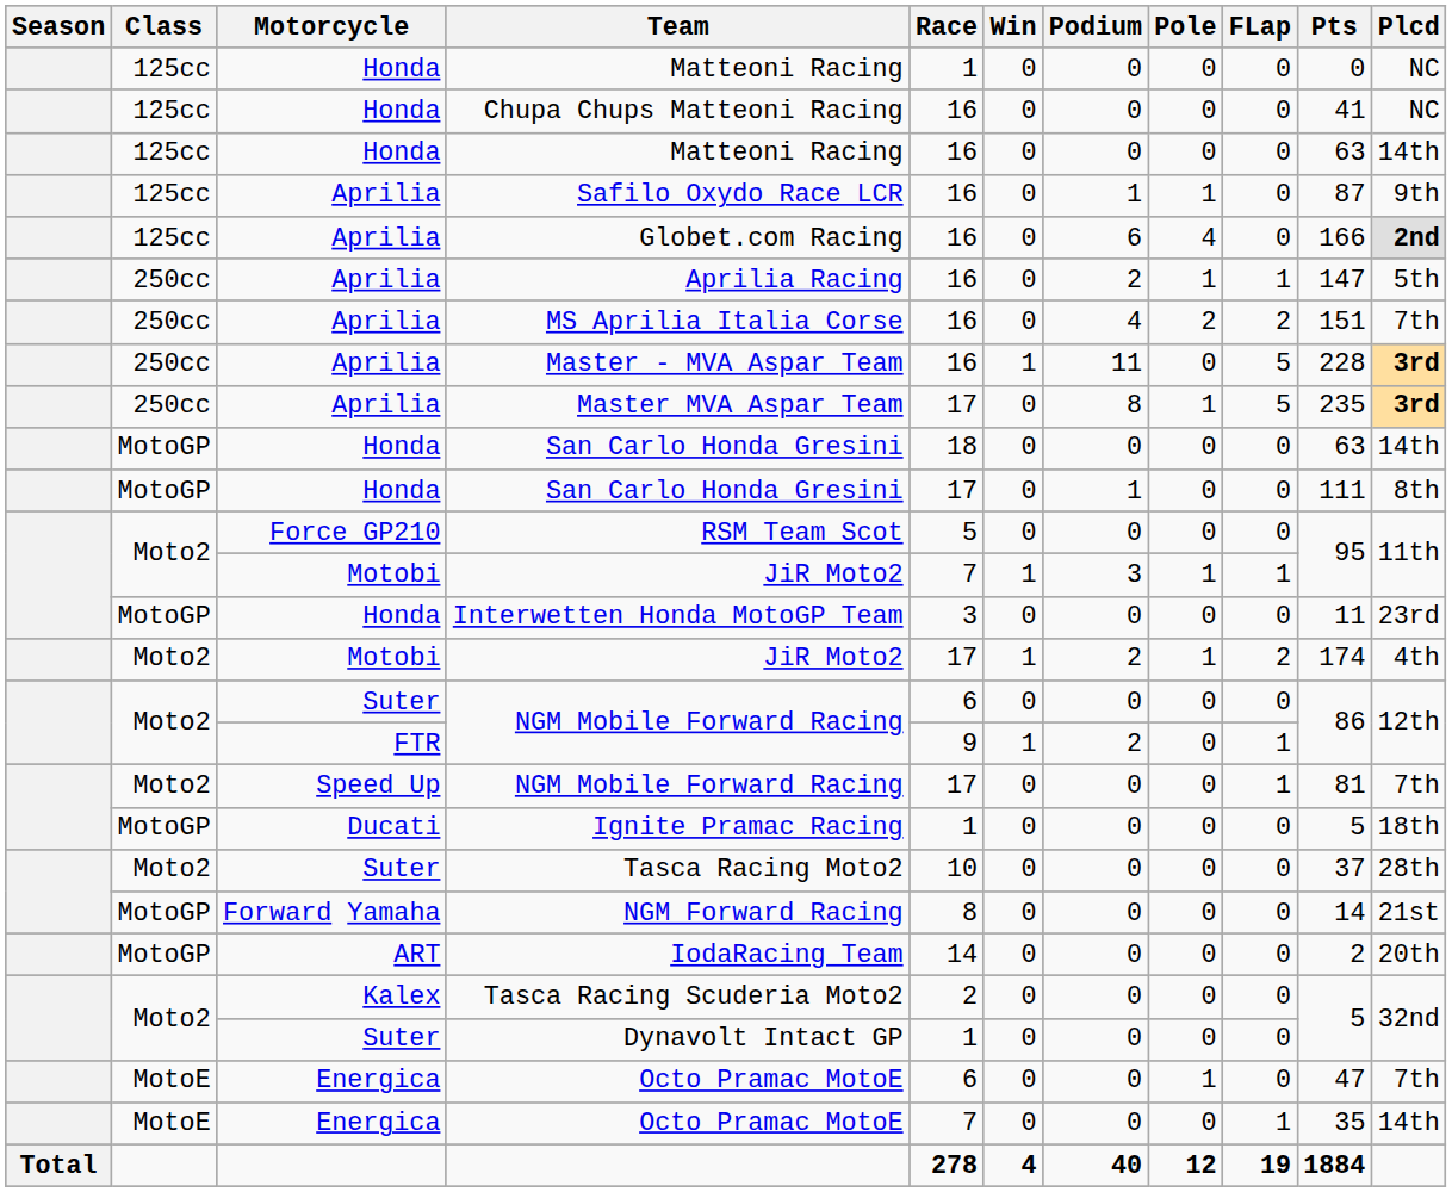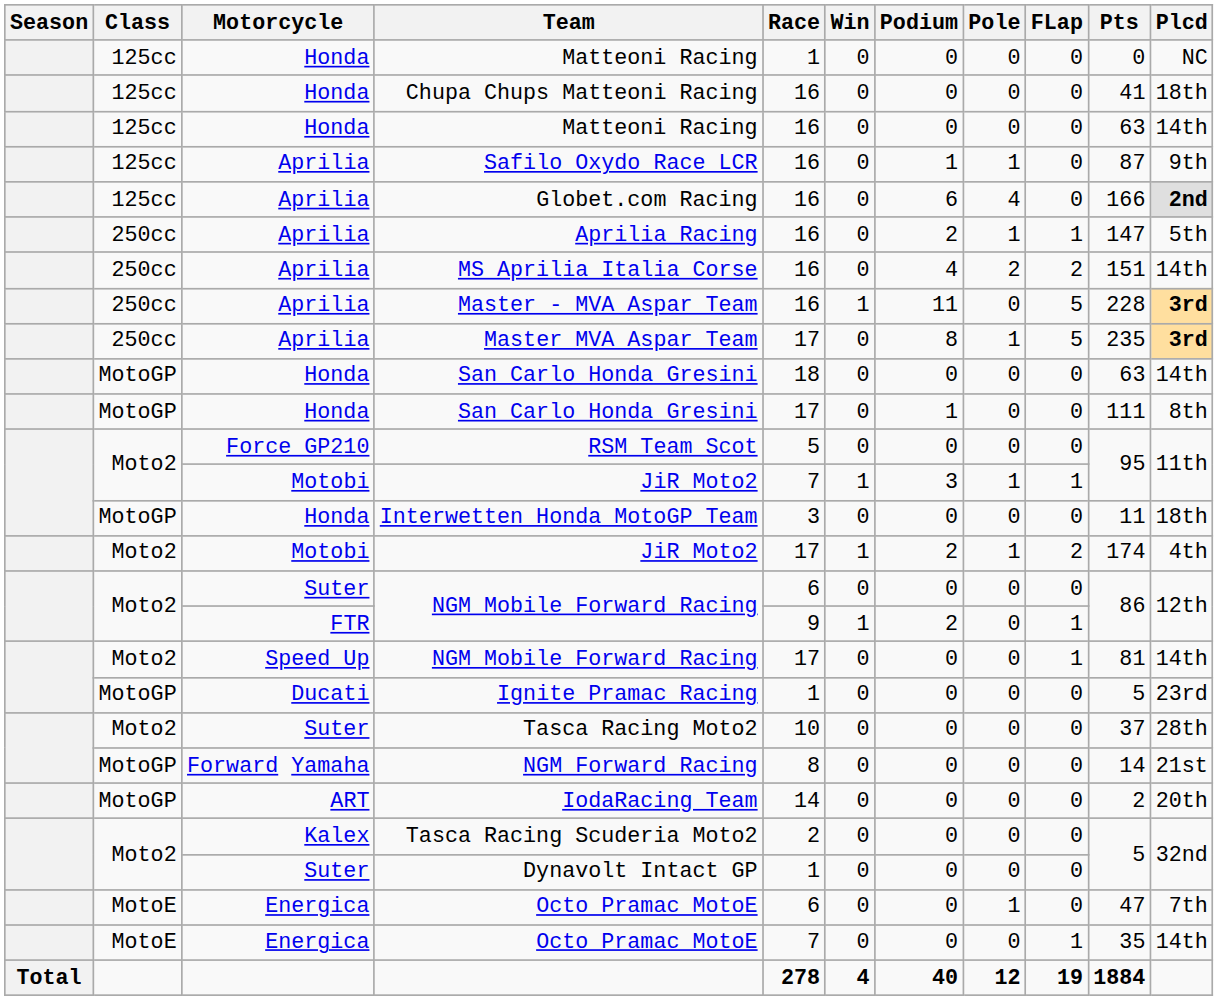Chupa Chups Matteoni Racing | Plcd: NC -> 18th
MS Aprilia Italia Corse | Plcd: 7th -> 14th
Interwetten Honda MotoGP Team | Plcd: 23rd -> 18th
Speed Up / NGM Mobile Forward Racing | Plcd: 7th -> 14th
Ignite Pramac Racing | Plcd: 18th -> 23rd
